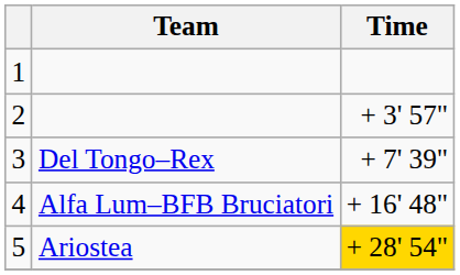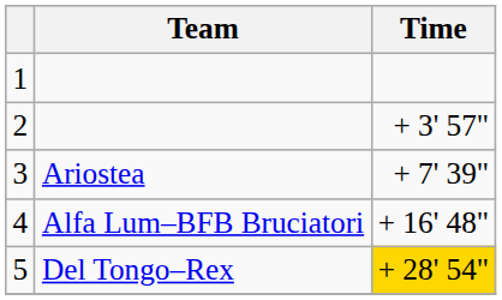3 | Team: Del Tongo–Rex -> Ariostea
5 | Team: Ariostea -> Del Tongo–Rex
